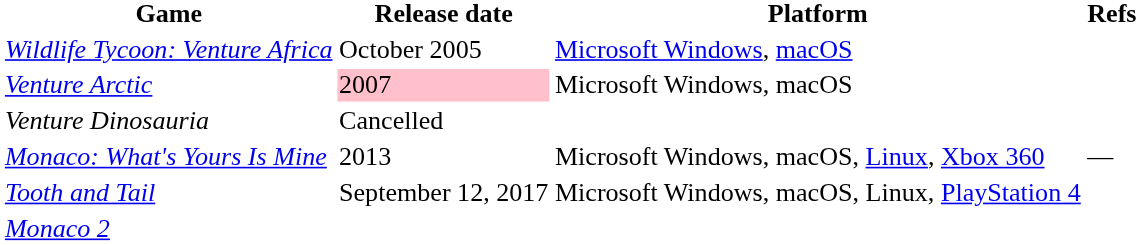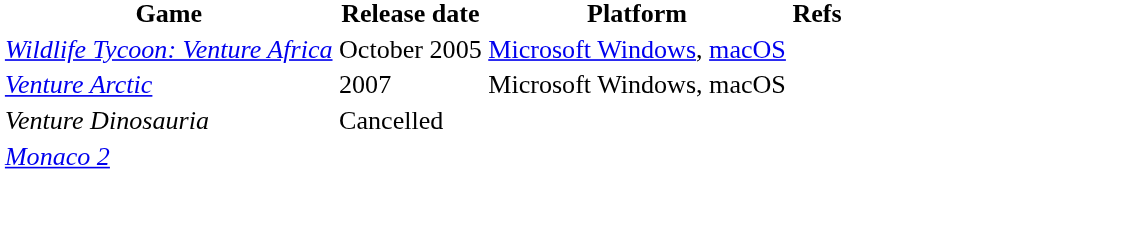Venture Arctic | Release date: pink background -> no background
- row: Monaco: What's Yours Is Mine | 2013 | Microsoft Windows, macOS, Linux, Xbox 360 | —
- row: Tooth and Tail | September 12, 2017 | Microsoft Windows, macOS, Linux, PlayStation 4
